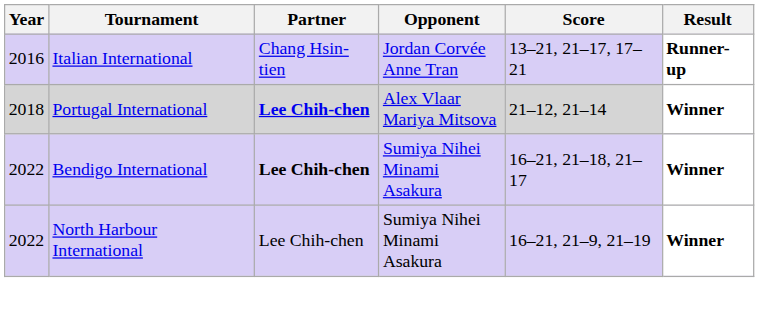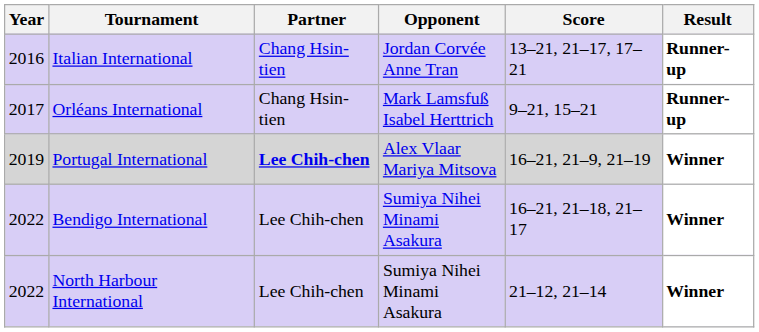+ row: 2017 | Orléans International | Chang Hsin-tien | Mark Lamsfuß Isabel Herttrich | 9–21, 15–21 | Runner-up
Portugal International | Year: 2018 -> 2019
Portugal International | Score: 21–12, 21–14 -> 16–21, 21–9, 21–19
Bendigo International | Partner: bold -> normal
North Harbour International | Score: 16–21, 21–9, 21–19 -> 21–12, 21–14
